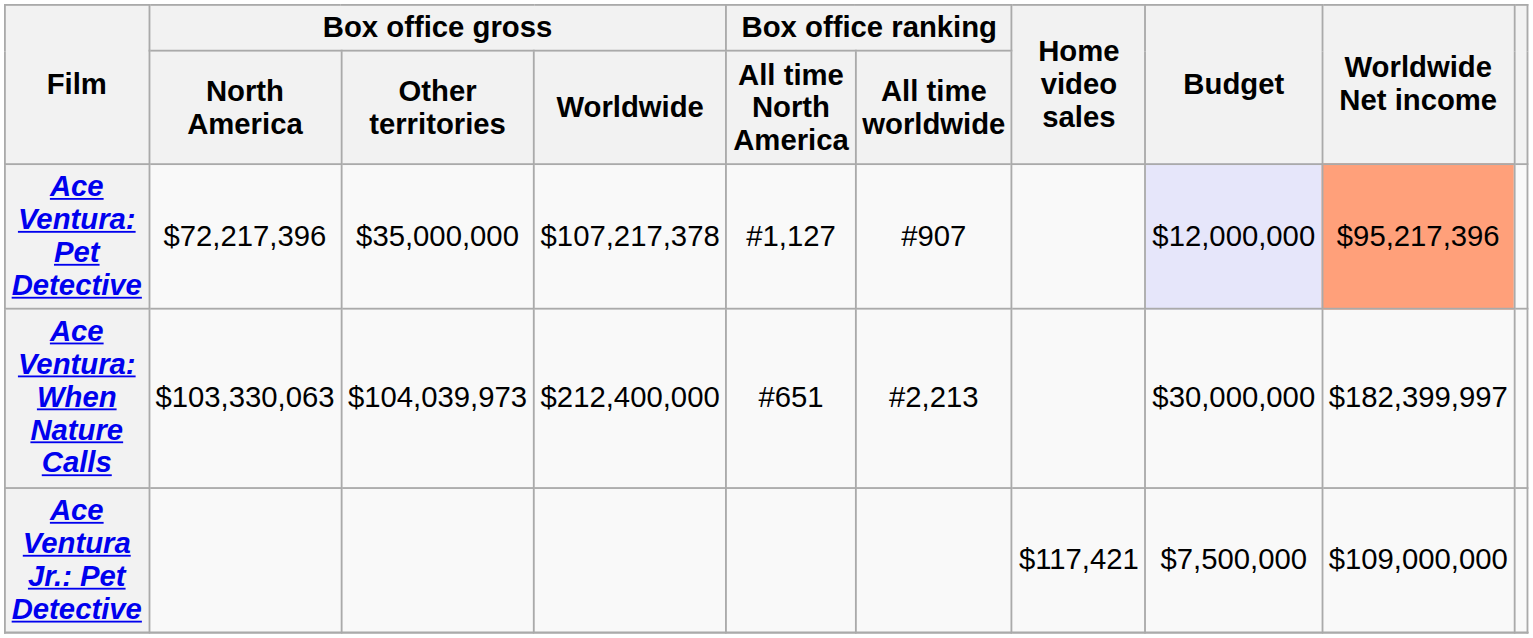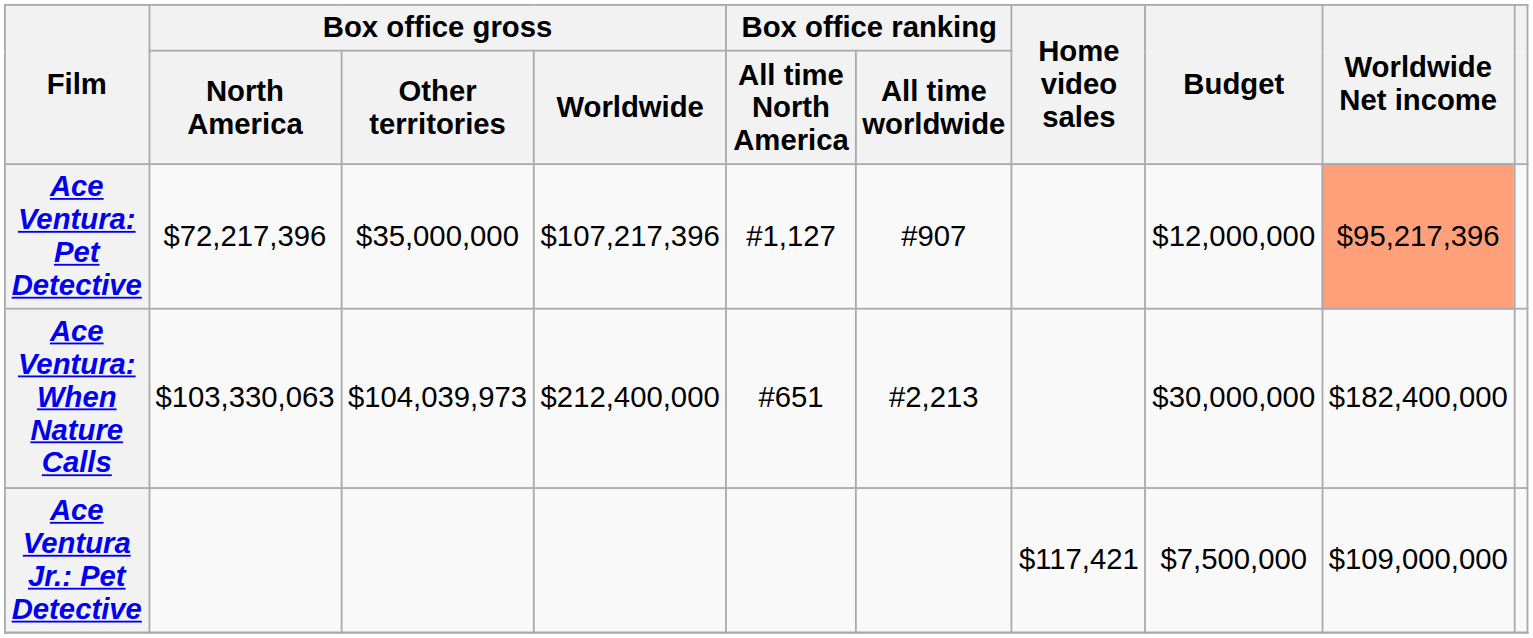Ace Ventura: Pet Detective | Box office gross / Worldwide: $107,217,378 -> $107,217,396
Ace Ventura: Pet Detective | Budget: lavender background -> no background
Ace Ventura: When Nature Calls | Worldwide Net income: $182,399,997 -> $182,400,000
